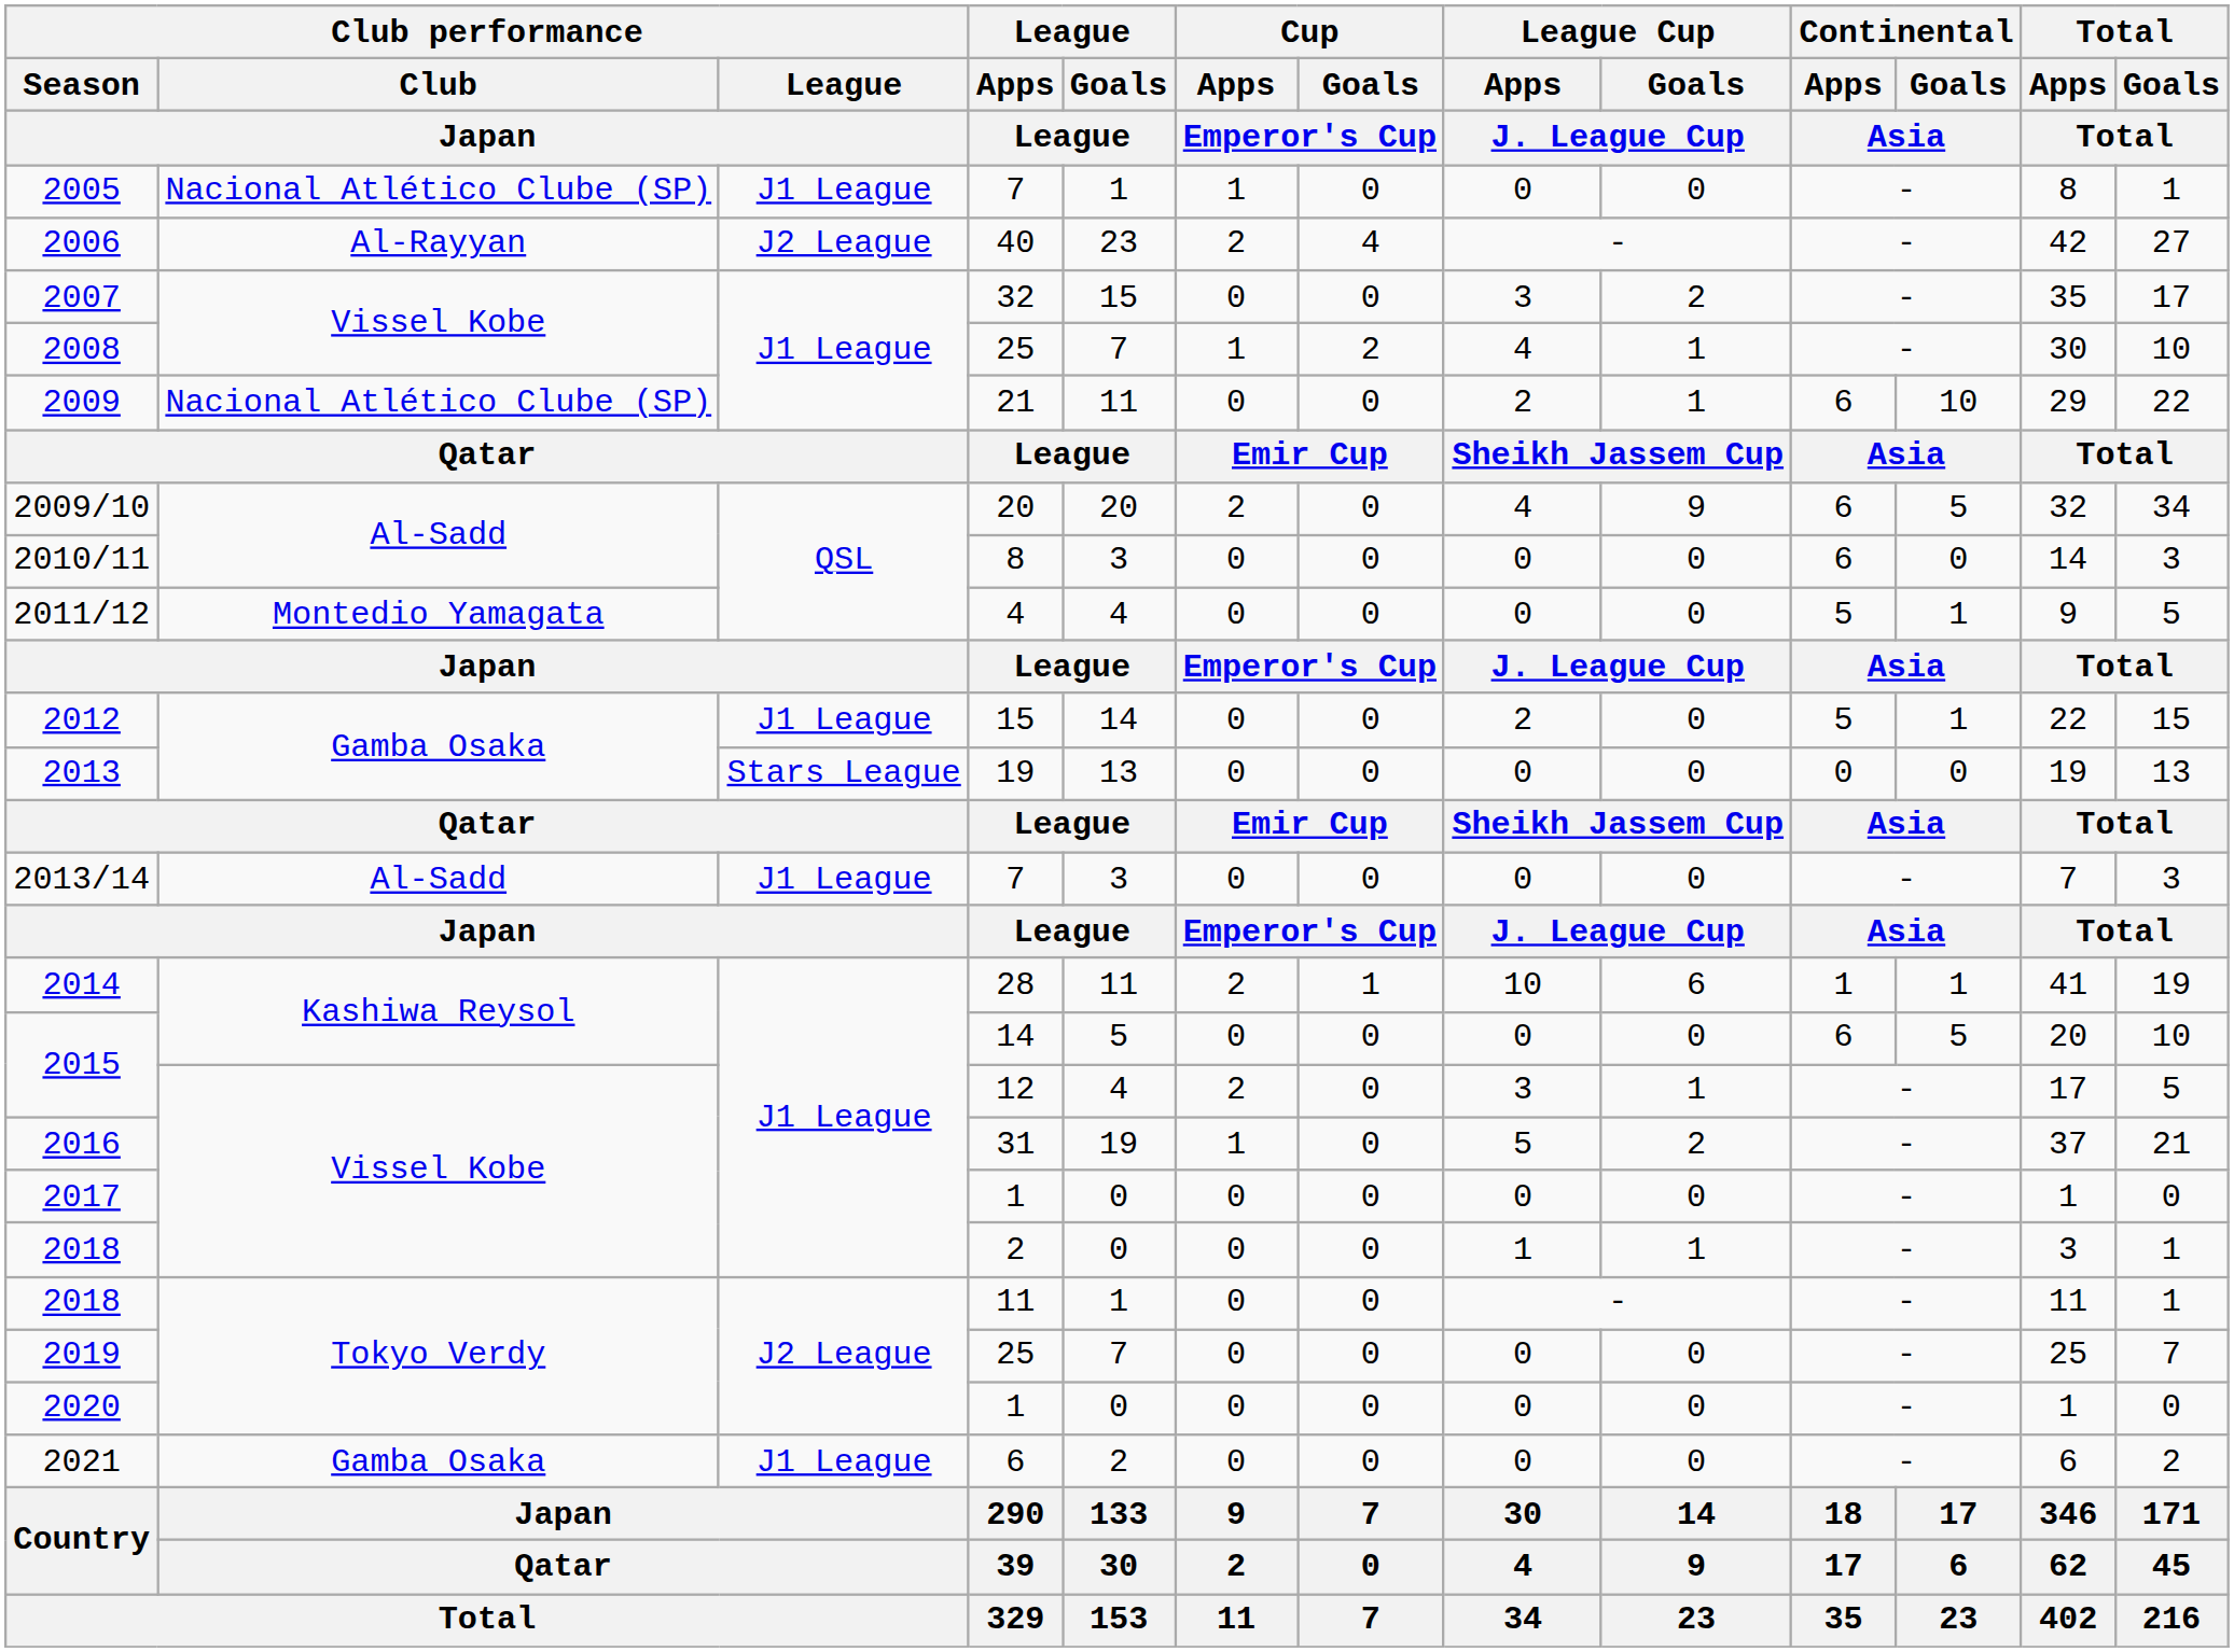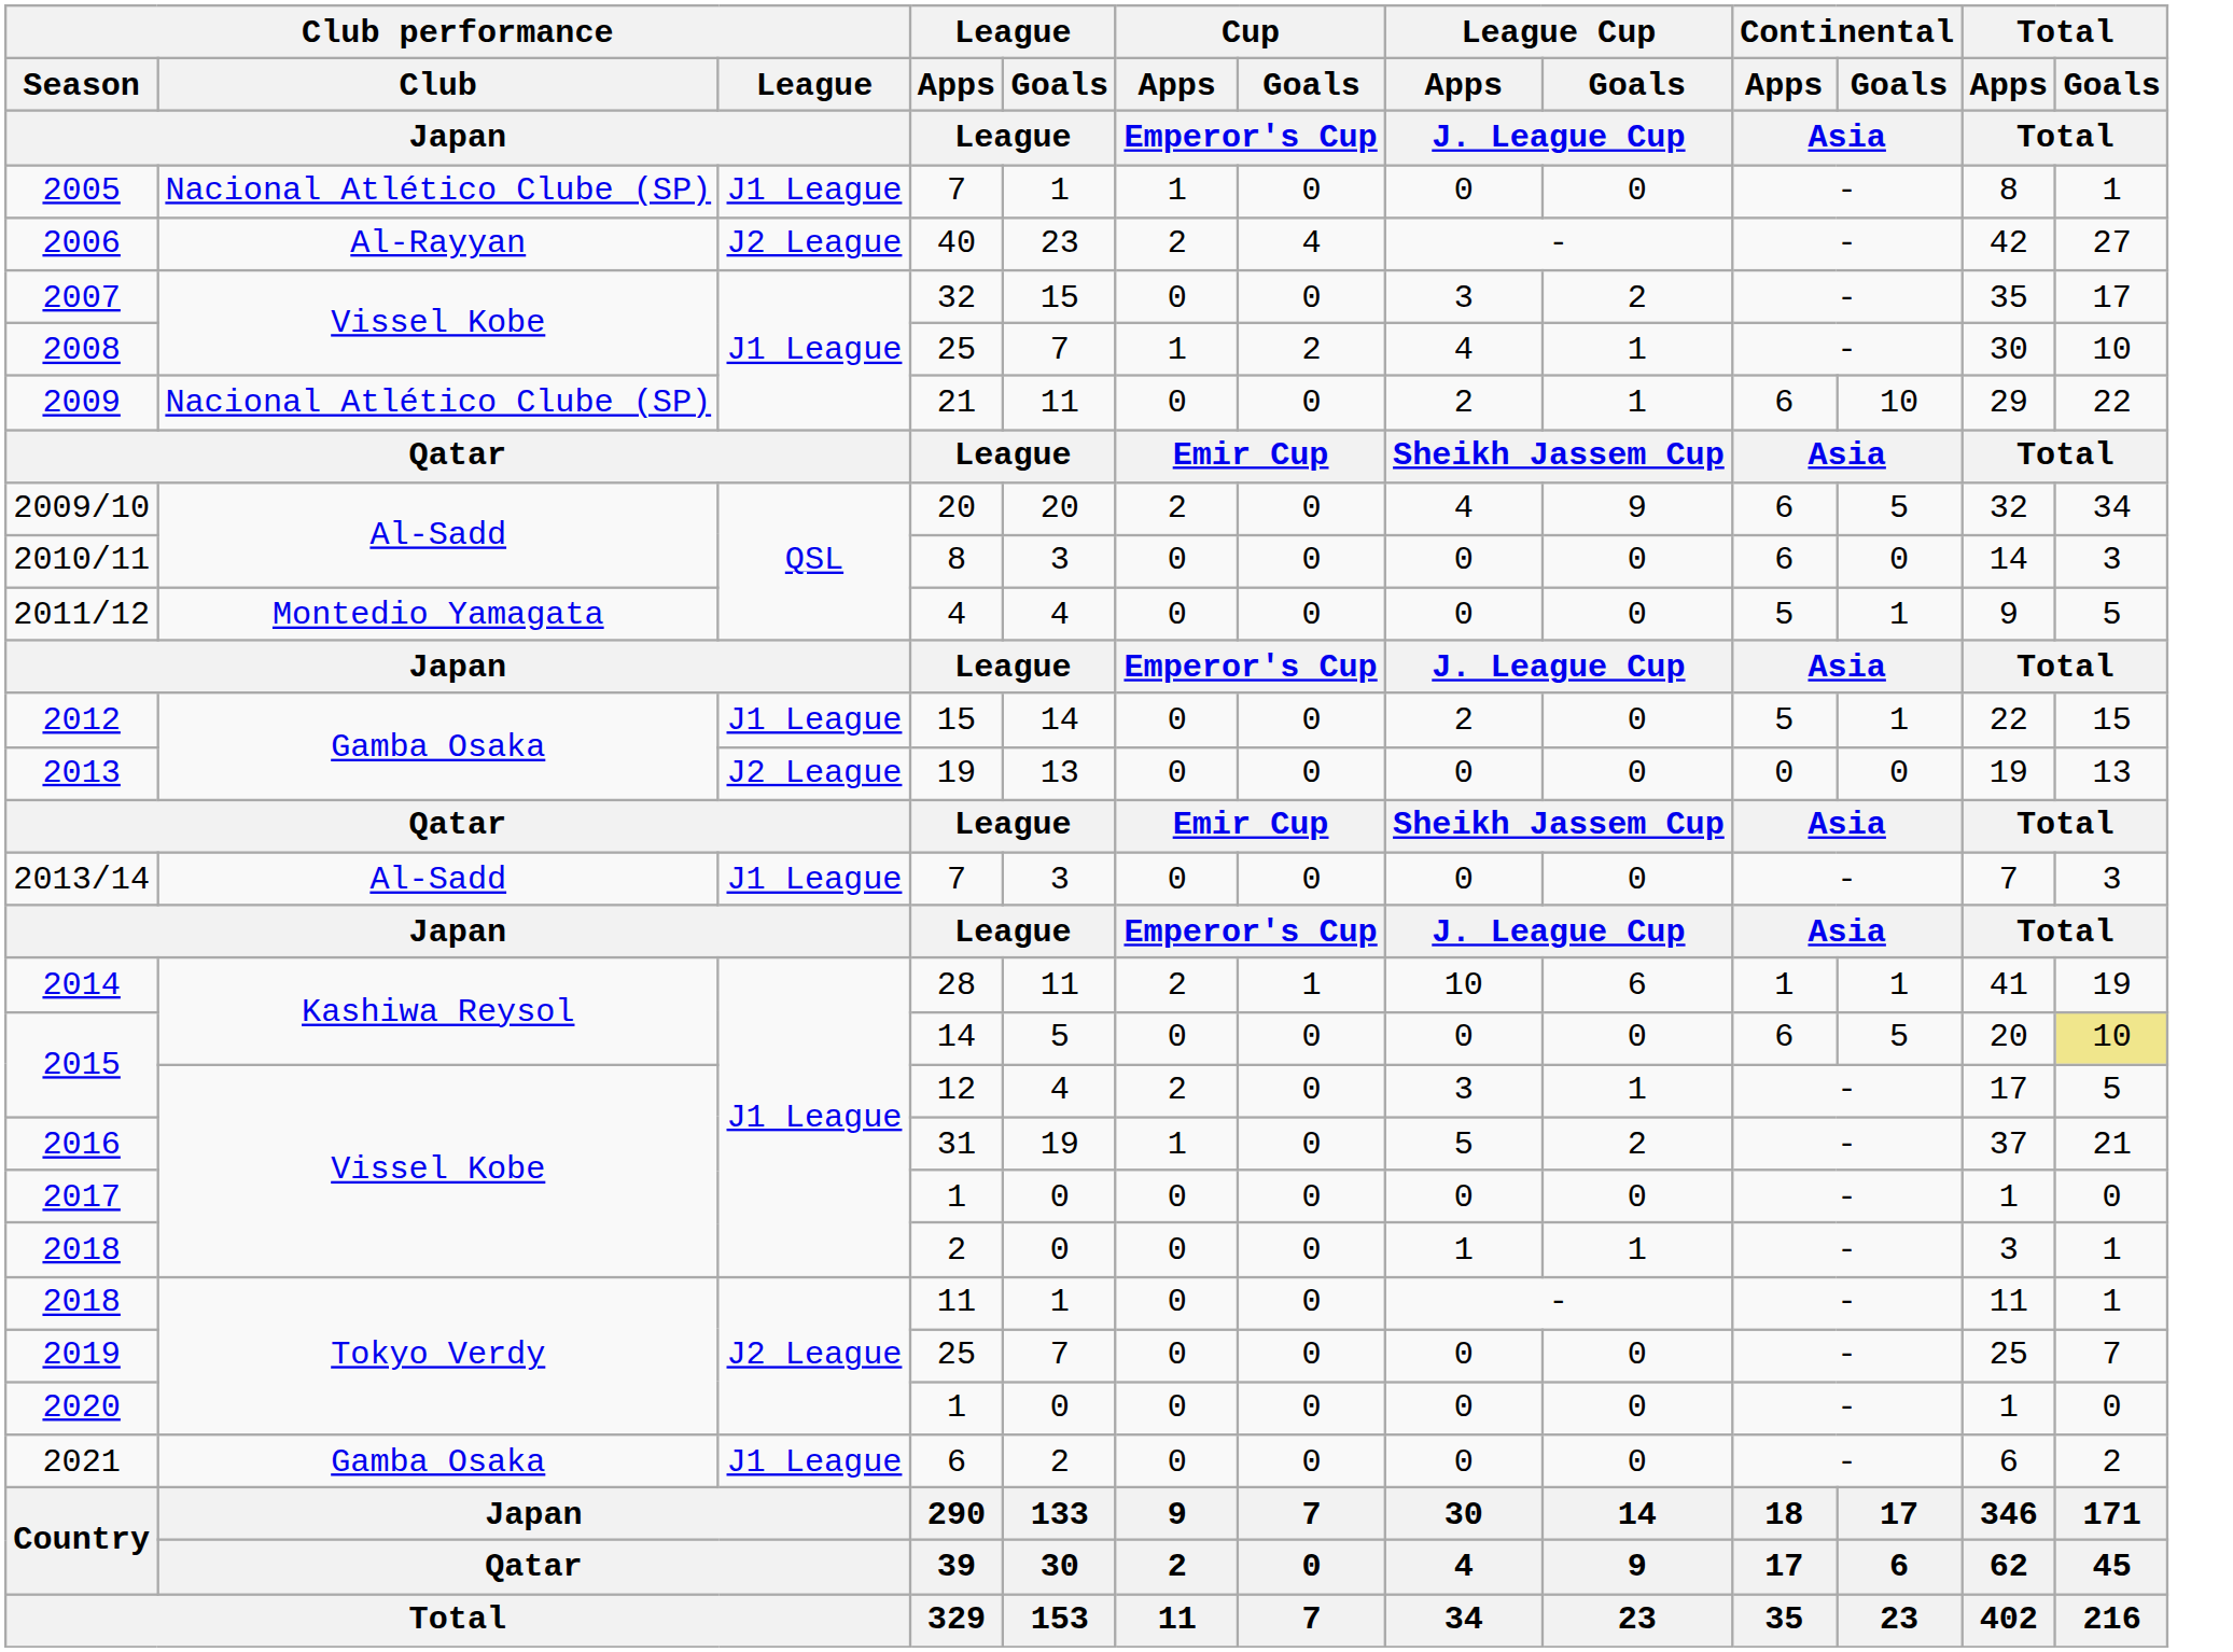2013 | Club performance / League / Japan: Stars League -> J2 League
2015 / 14 | Total / Goals / Total: no background -> khaki background
